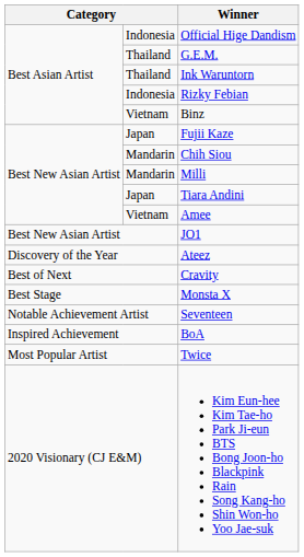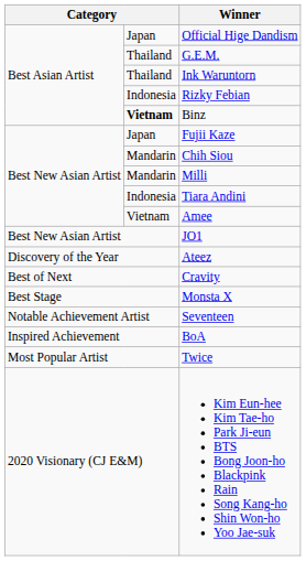Official Hige Dandism | column 2: Indonesia -> Japan
Binz | column 2: normal -> bold
Tiara Andini | column 2: Japan -> Indonesia
